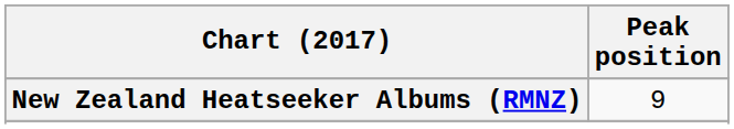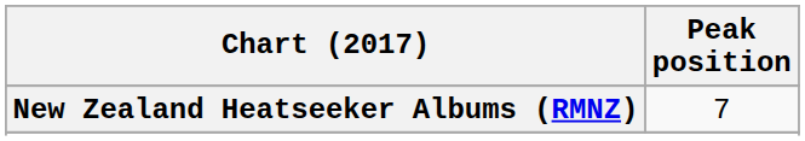New Zealand Heatseeker Albums (RMNZ) | Peak position: 9 -> 7
